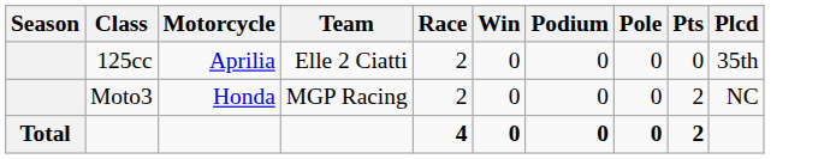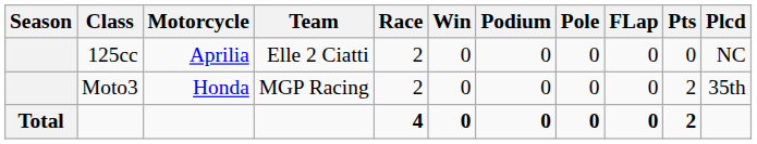+ column: FLap | 0 | 0 | 0
125cc | Plcd: 35th -> NC
Moto3 | Plcd: NC -> 35th
